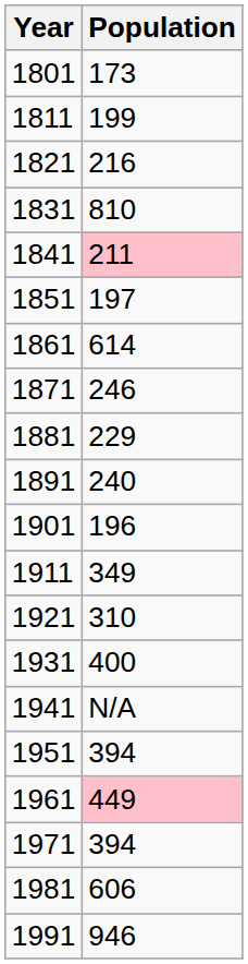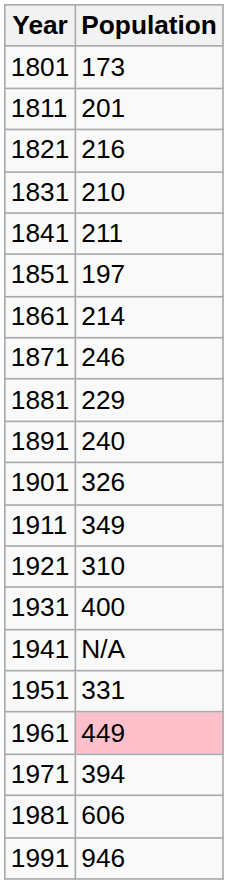1811 | Population: 199 -> 201
1831 | Population: 810 -> 210
1841 | Population: pink background -> no background
1861 | Population: 614 -> 214
1901 | Population: 196 -> 326
1951 | Population: 394 -> 331
